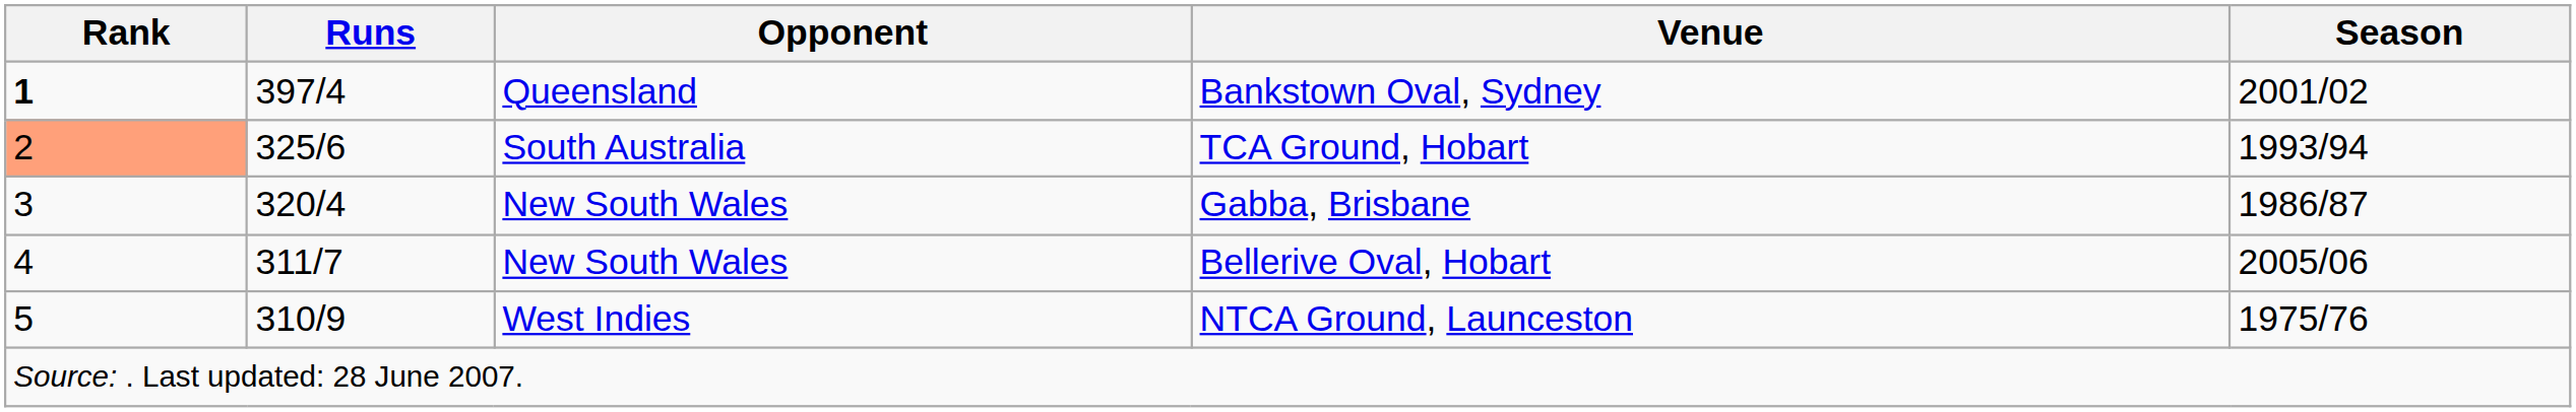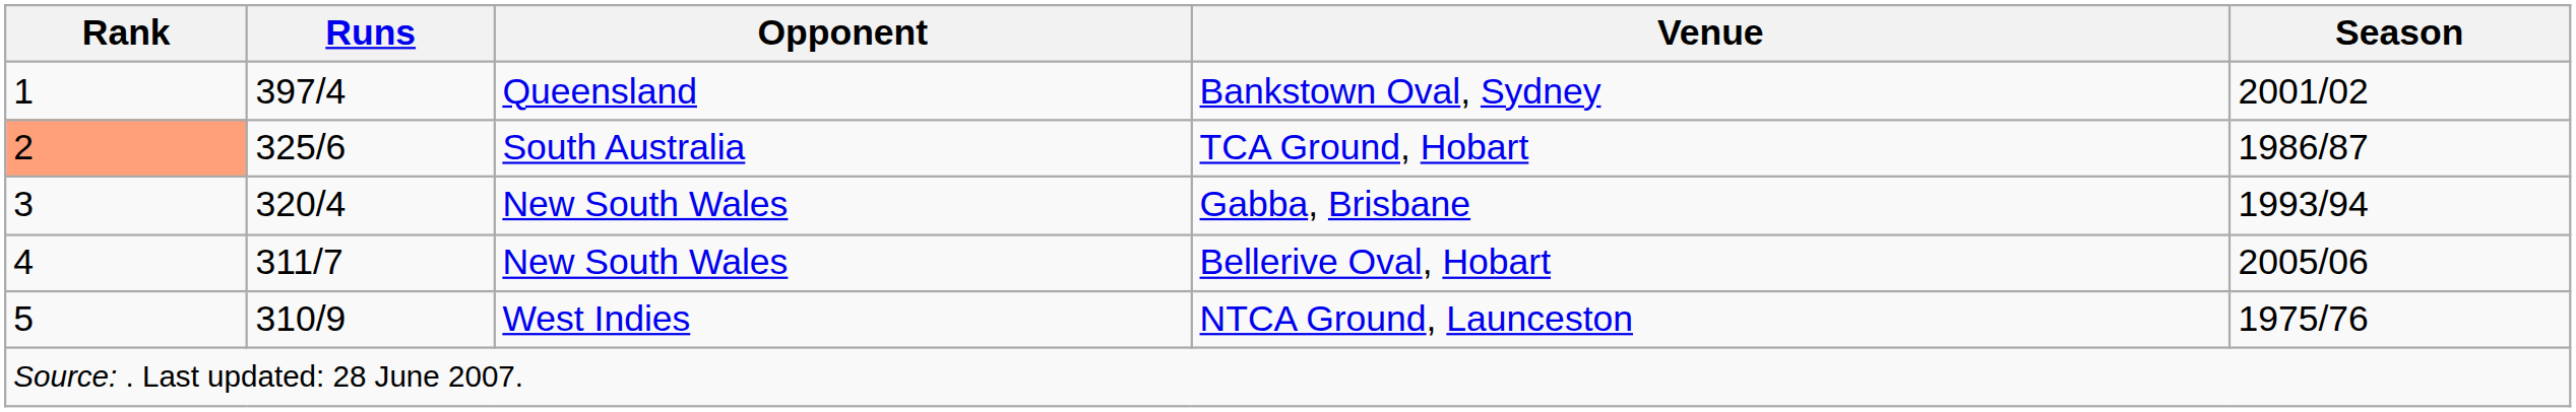Bankstown Oval, Sydney | Rank: bold -> normal
TCA Ground, Hobart | Season: 1993/94 -> 1986/87
Gabba, Brisbane | Season: 1986/87 -> 1993/94
